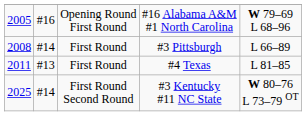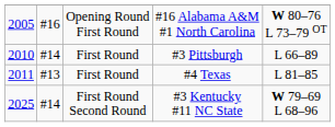#16 Alabama A&M #1 North Carolina | column 5: W 79–69 L 68–96 -> W 80–76 L 73–79 OT
#3 Pittsburgh | column 1: 2008 -> 2010
#3 Kentucky #11 NC State | column 5: W 80–76 L 73–79 OT -> W 79–69 L 68–96
